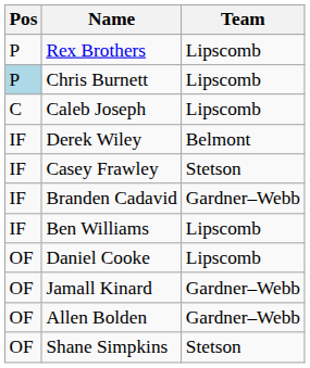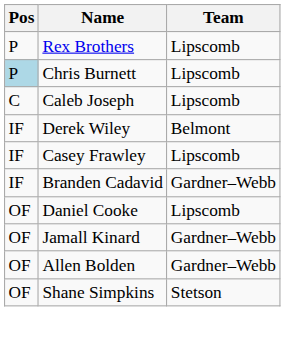Casey Frawley | Team: Stetson -> Lipscomb
- row: IF | Ben Williams | Lipscomb
